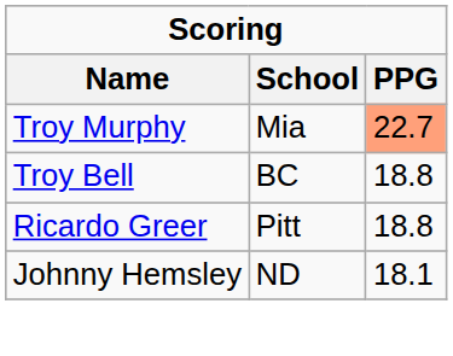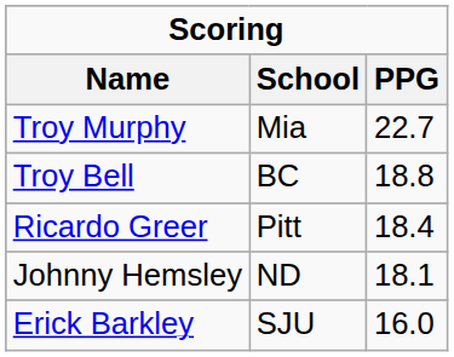Troy Murphy | PPG: lightsalmon background -> no background
Ricardo Greer | PPG: 18.8 -> 18.4
+ row: Erick Barkley | SJU | 16.0
